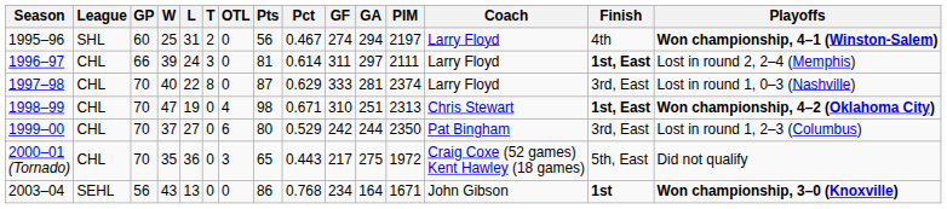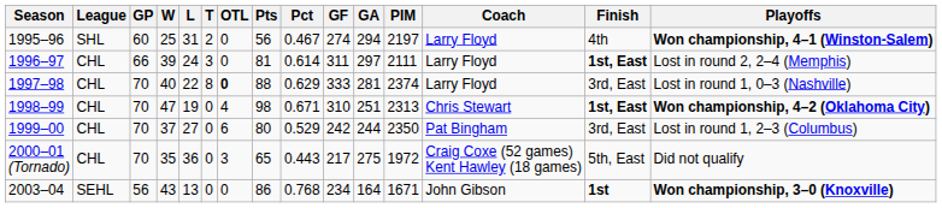1997–98 | OTL: normal -> bold
1997–98 | Pts: 87 -> 88
